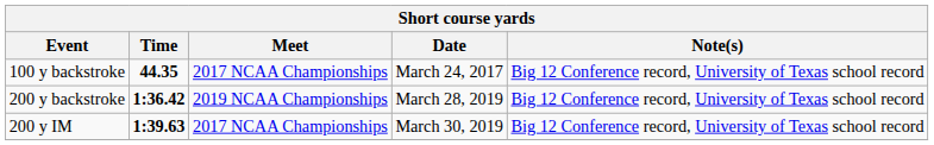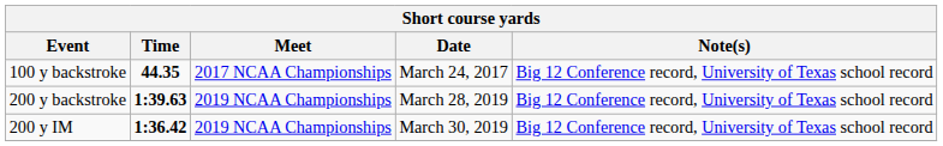200 y backstroke | Time: 1:36.42 -> 1:39.63
200 y IM | Time: 1:39.63 -> 1:36.42
200 y IM | Meet: 2017 NCAA Championships -> 2019 NCAA Championships
